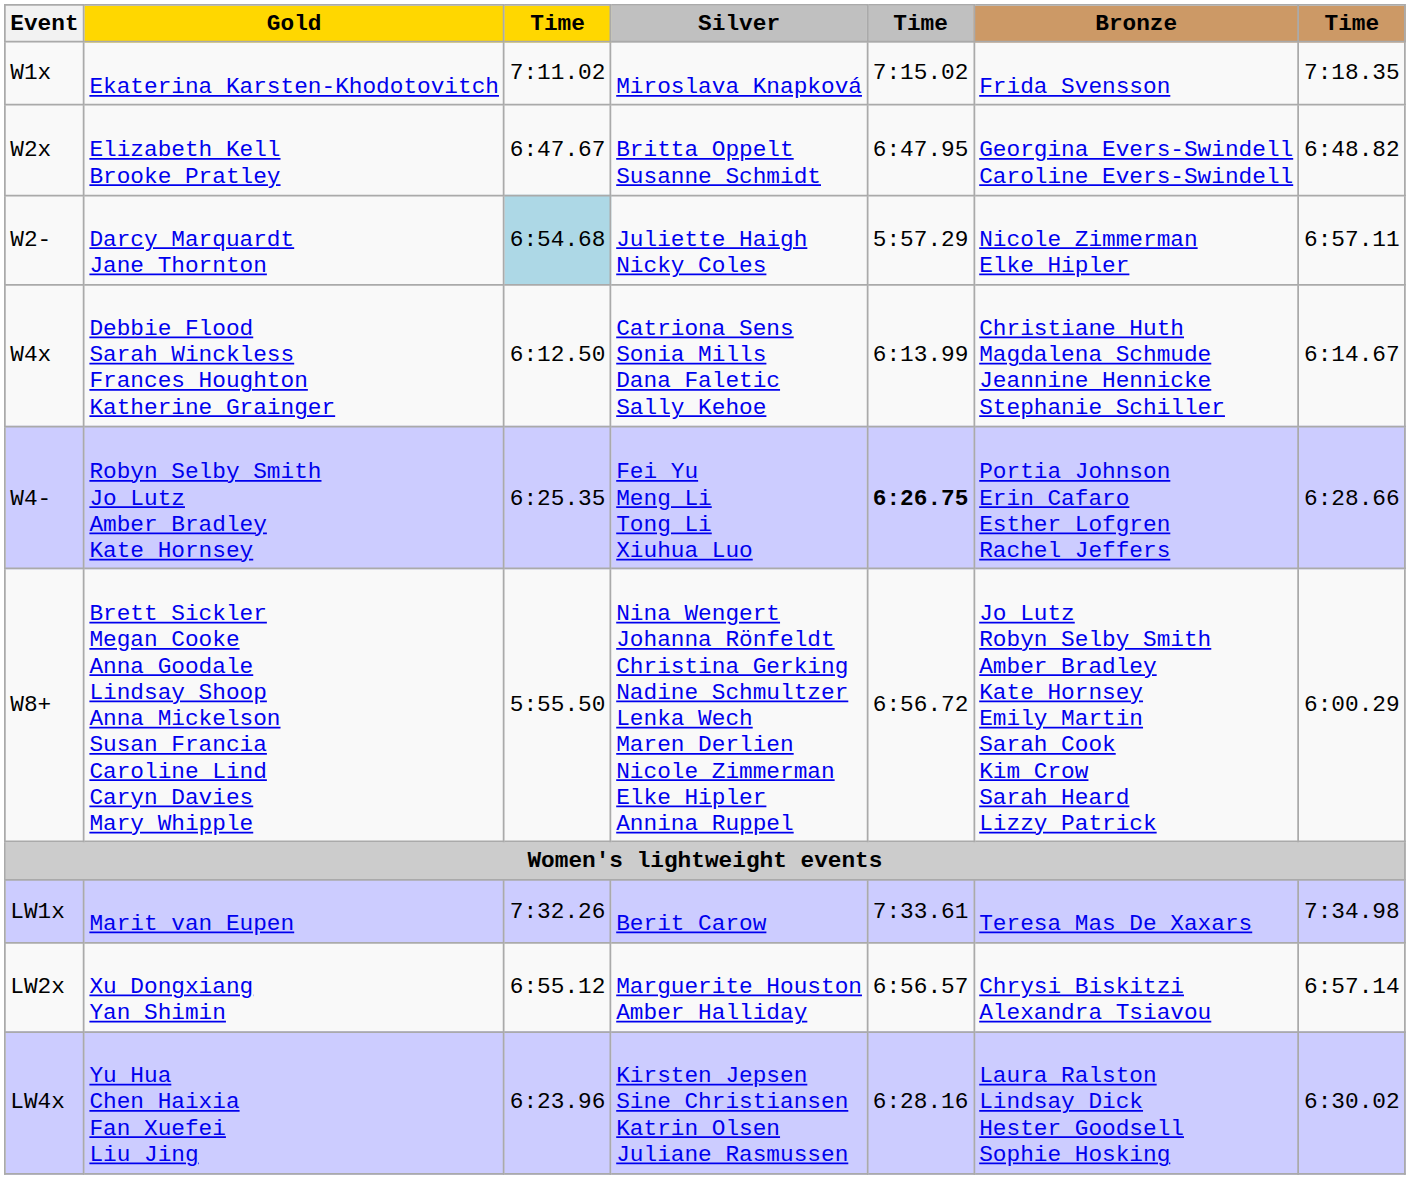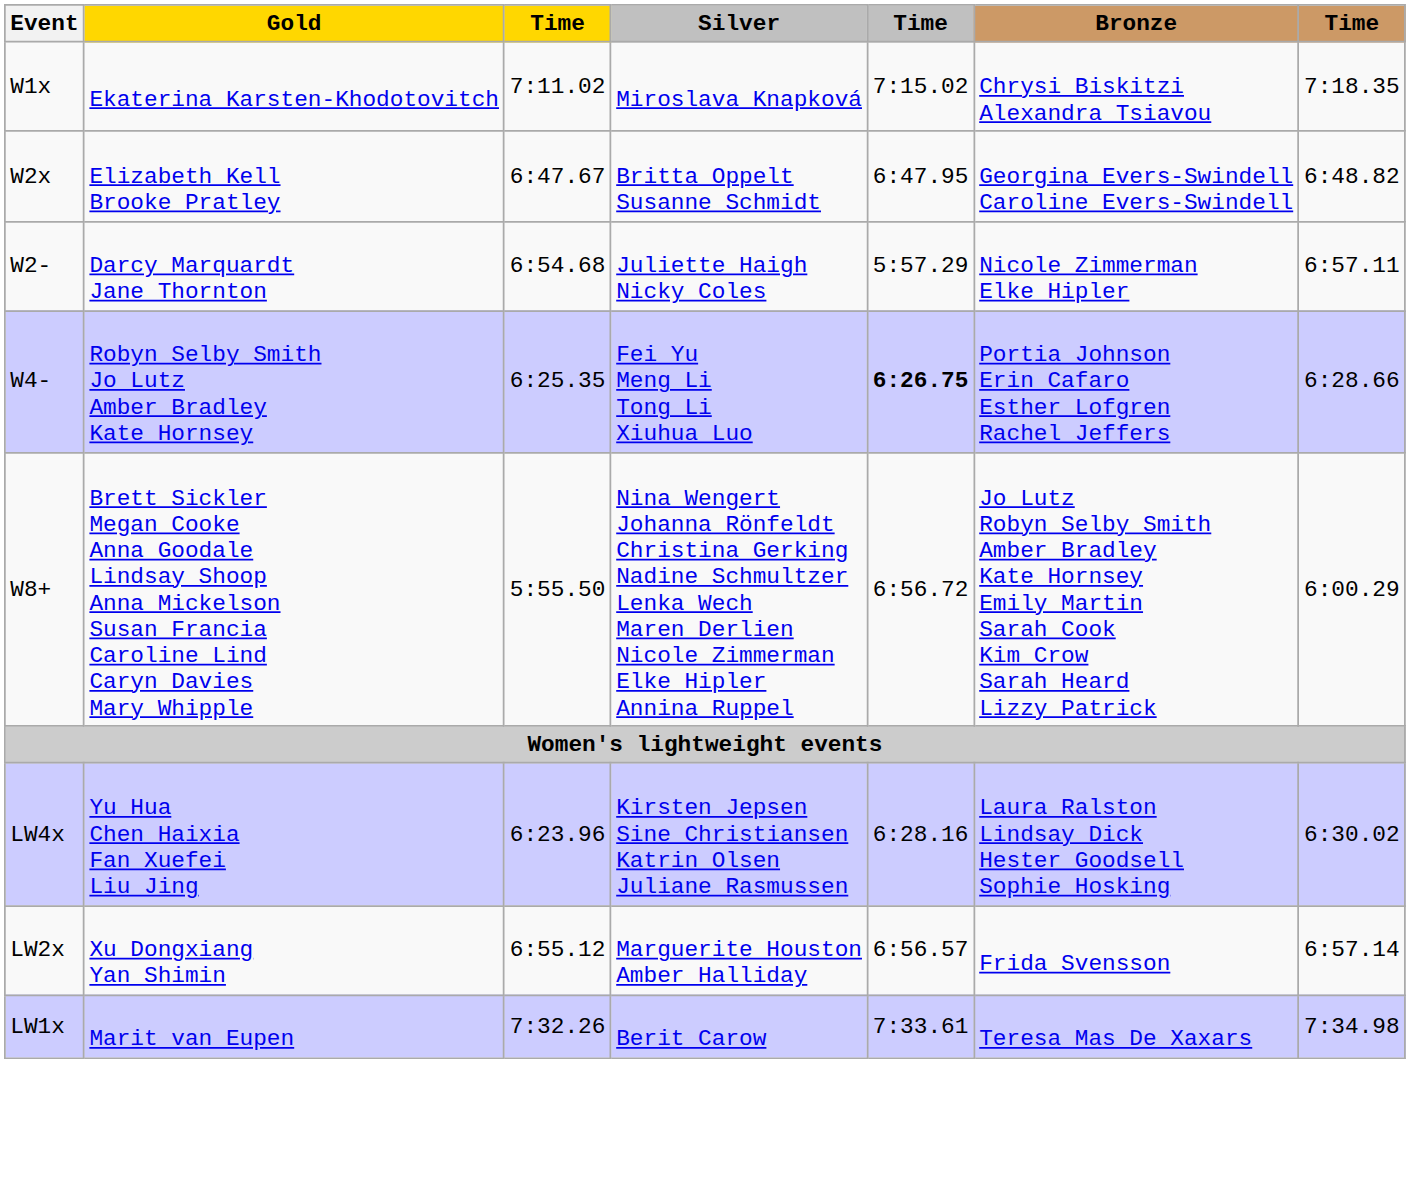W1x | Bronze: Frida Svensson -> Chrysi Biskitzi Alexandra Tsiavou
W2- | column 3: lightblue background -> no background
- row: W4x | Debbie Flood Sarah Winckless Frances Houghton Katherine Grainger | 6:12.50 | Catriona Sens Sonia Mills Dana Faletic Sally Kehoe | 6:13.99 | Christiane Huth Magdalena Schmude Jeannine Hennicke Stephanie Schiller | 6:14.67
rows swapped: LW1x <-> LW4x
LW2x | Bronze: Chrysi Biskitzi Alexandra Tsiavou -> Frida Svensson
